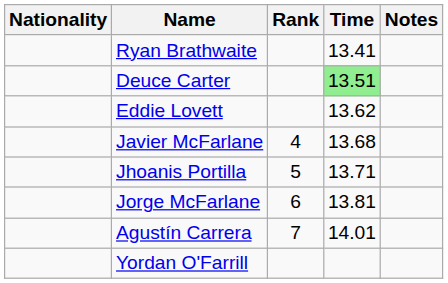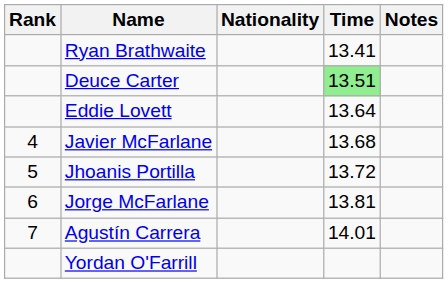columns swapped: Rank <-> Nationality
Eddie Lovett | Time: 13.62 -> 13.64
Jhoanis Portilla | Time: 13.71 -> 13.72
